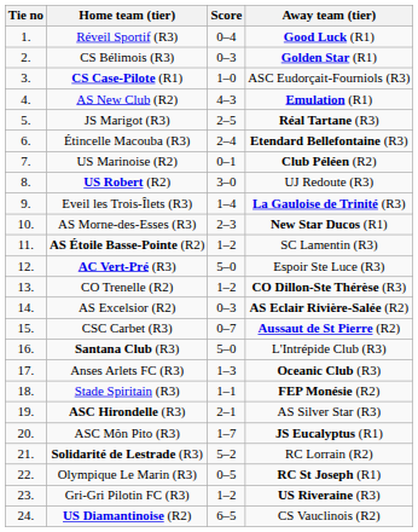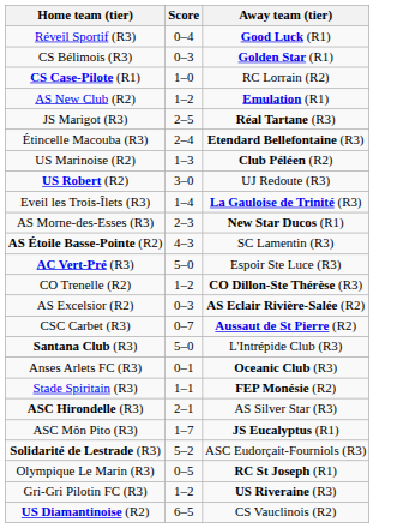- column: Tie no | 1. | 2. | 3. | 4. | 5. | 6. | 7. | 8. | 9. | 10. | 11. | 12. | 13. | 14. | 15. | 16. | 17. | 18. | 19. | 20. | 21. | 22. | 23. | 24.
CS Case-Pilote (R1) | Away team (tier): ASC Eudorçait-Fourniols (R3) -> RC Lorrain (R2)
AS New Club (R2) | Score: 4–3 -> 1–2
US Marinoise (R2) | Score: 0–1 -> 1–3
AS Étoile Basse-Pointe (R2) | Score: 1–2 -> 4–3
Anses Arlets FC (R3) | Score: 1–3 -> 0–1
Solidarité de Lestrade (R3) | Away team (tier): RC Lorrain (R2) -> ASC Eudorçait-Fourniols (R3)
